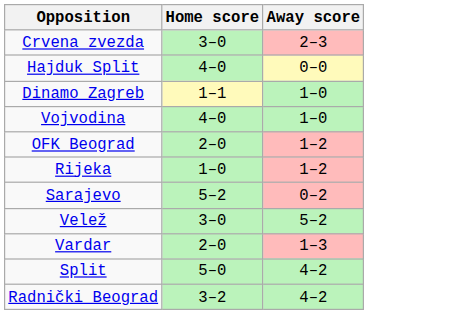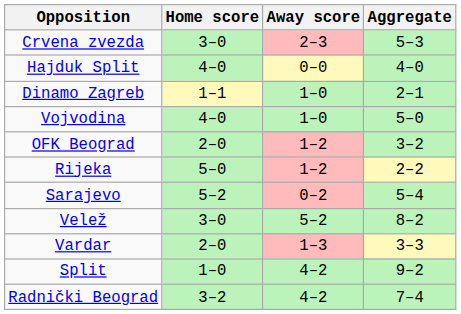+ column: Aggregate | 5–3 | 4–0 | 2–1 | 5–0 | 3–2 | 2–2 | 5–4 | 8–2 | 3–3 | 9–2 | 7–4
Rijeka | Home score: 1–0 -> 5–0
Split | Home score: 5–0 -> 1–0
